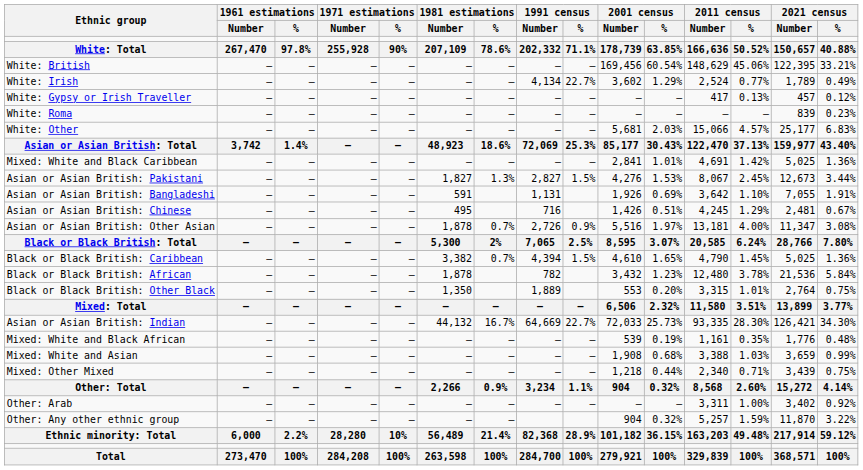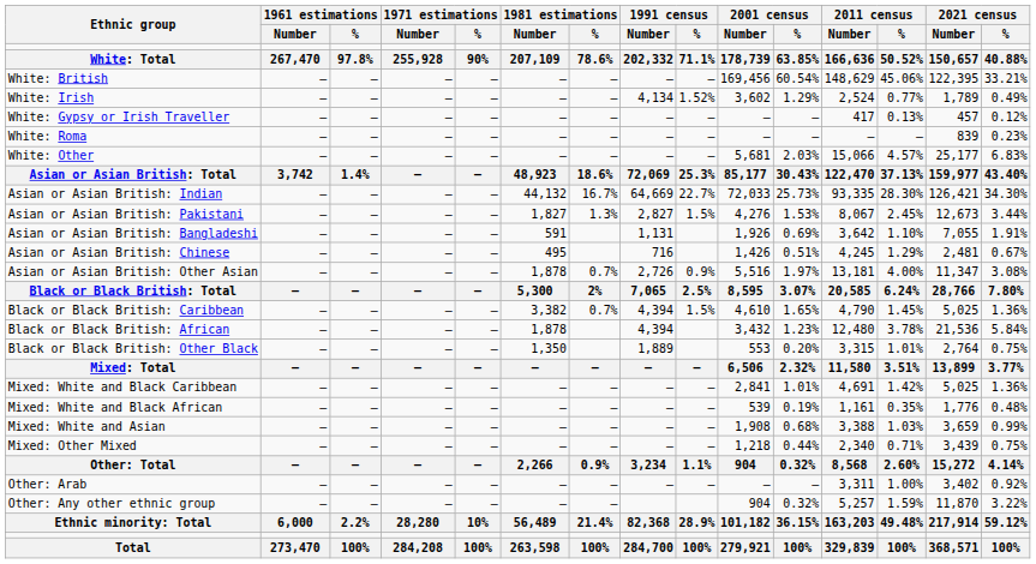White: Irish | 1991 census / %: 22.7% -> 1.52%
rows swapped: Asian or Asian British: Indian <-> Mixed: White and Black Caribbean
Black or Black British: African | 1991 census / Number: 782 -> 4,394
